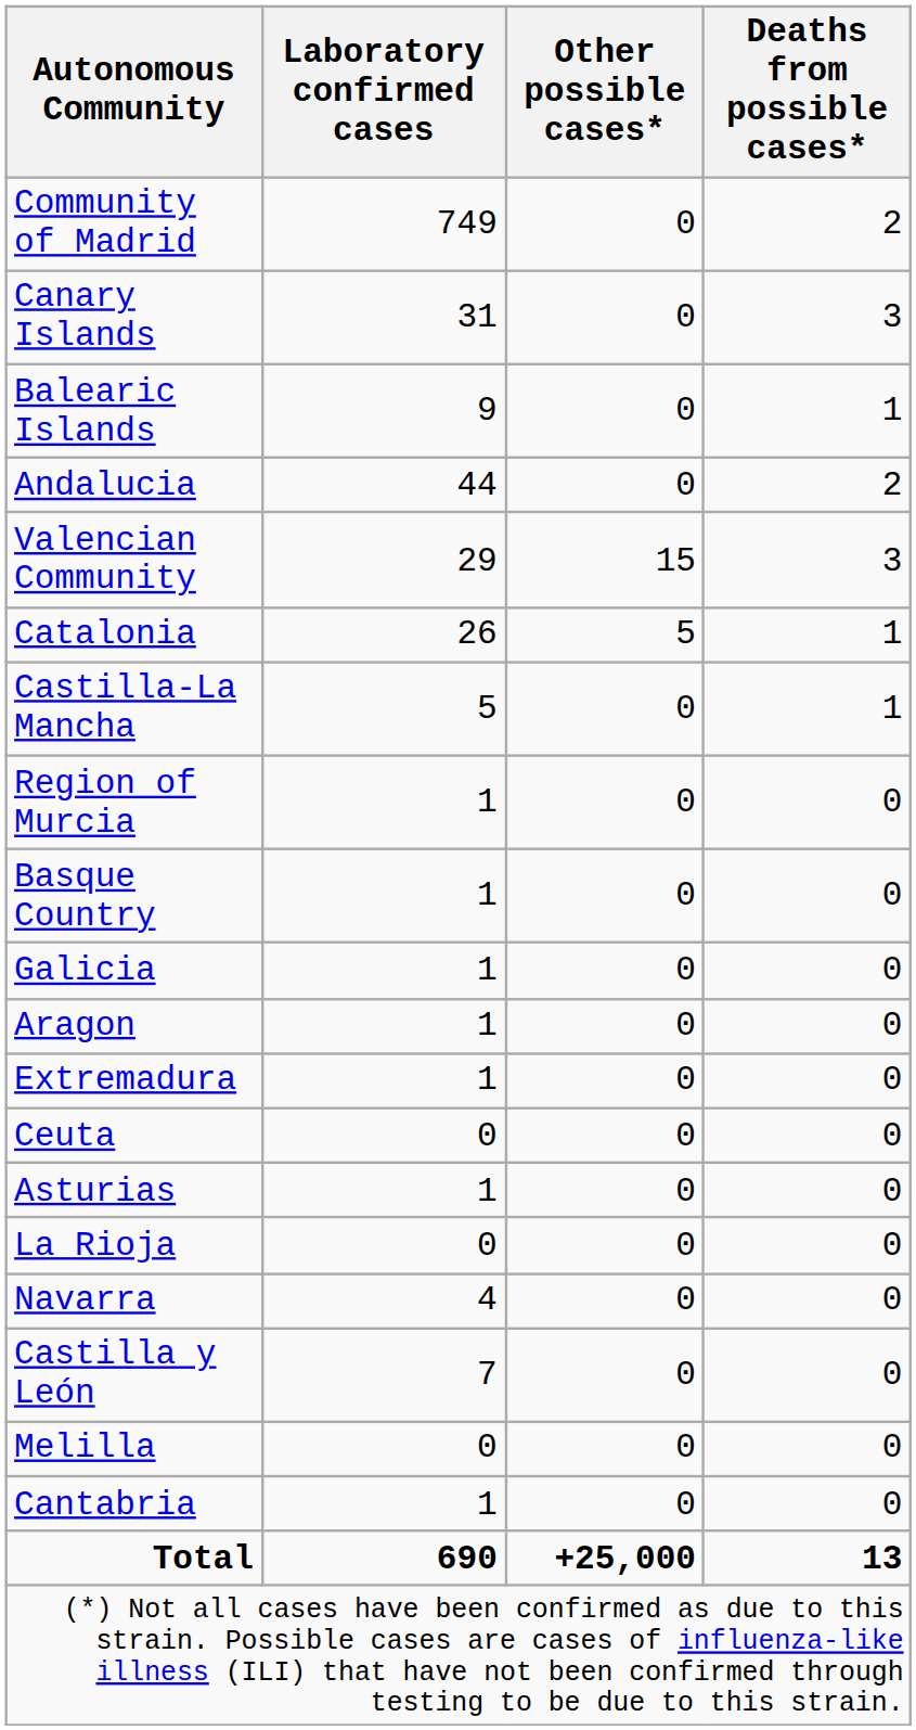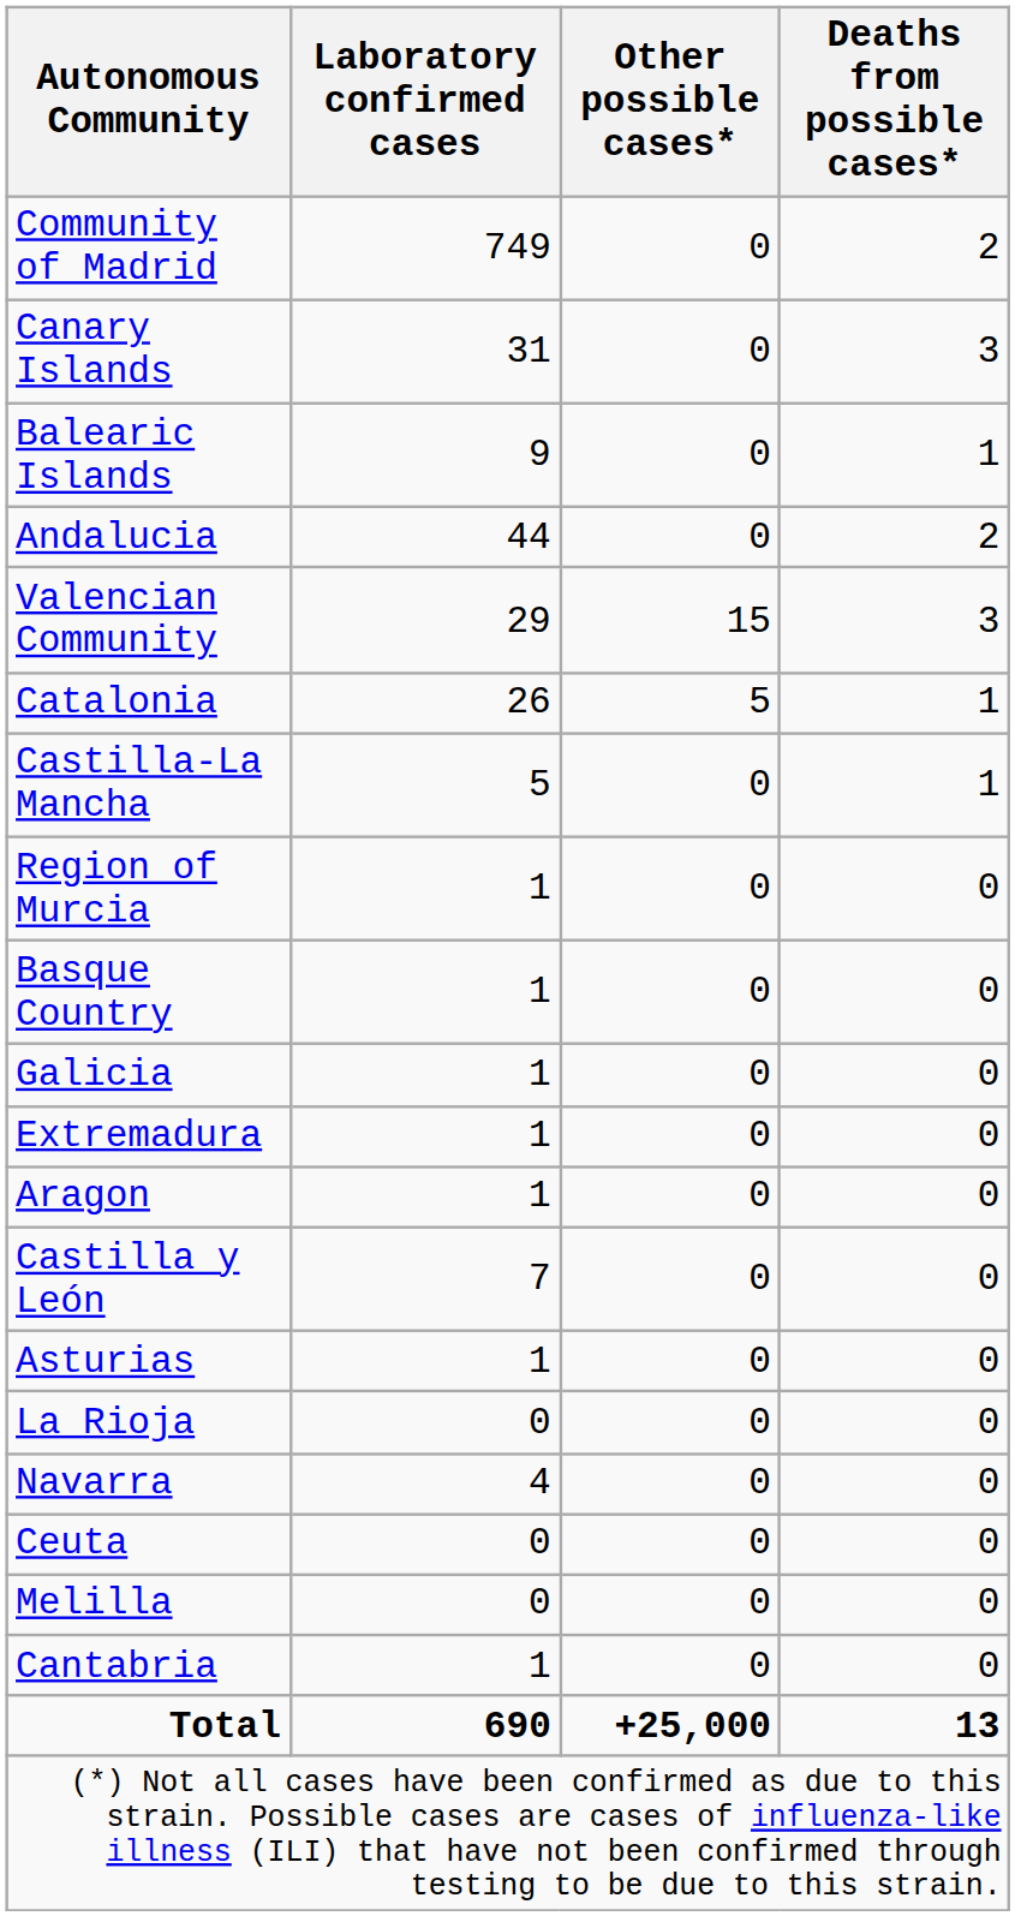rows swapped: Aragon <-> Extremadura
rows swapped: Castilla y León <-> Ceuta
